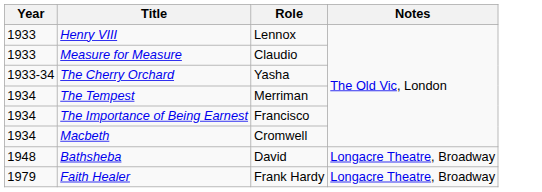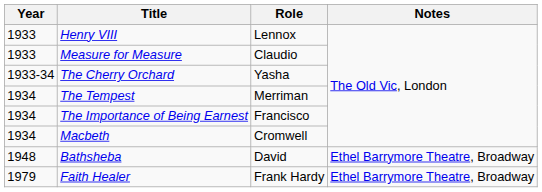Bathsheba | Notes: Longacre Theatre, Broadway -> Ethel Barrymore Theatre, Broadway
Faith Healer | Notes: Longacre Theatre, Broadway -> Ethel Barrymore Theatre, Broadway
